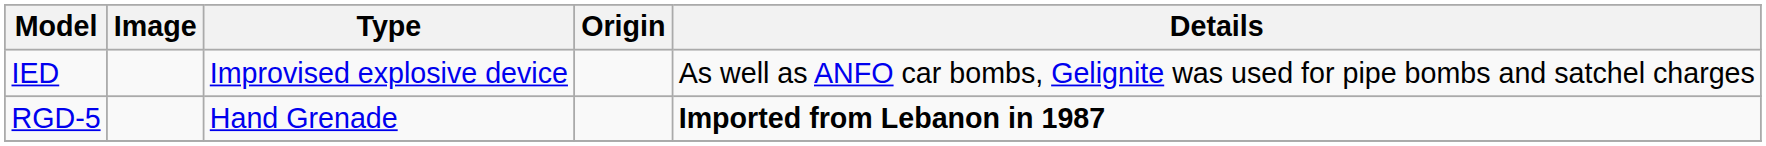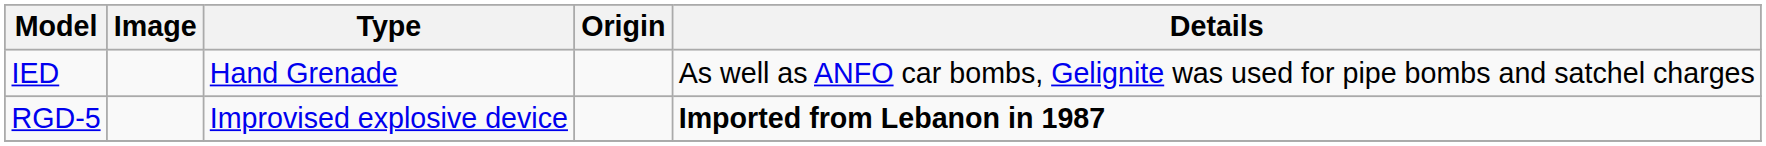IED | Type: Improvised explosive device -> Hand Grenade
RGD-5 | Type: Hand Grenade -> Improvised explosive device
